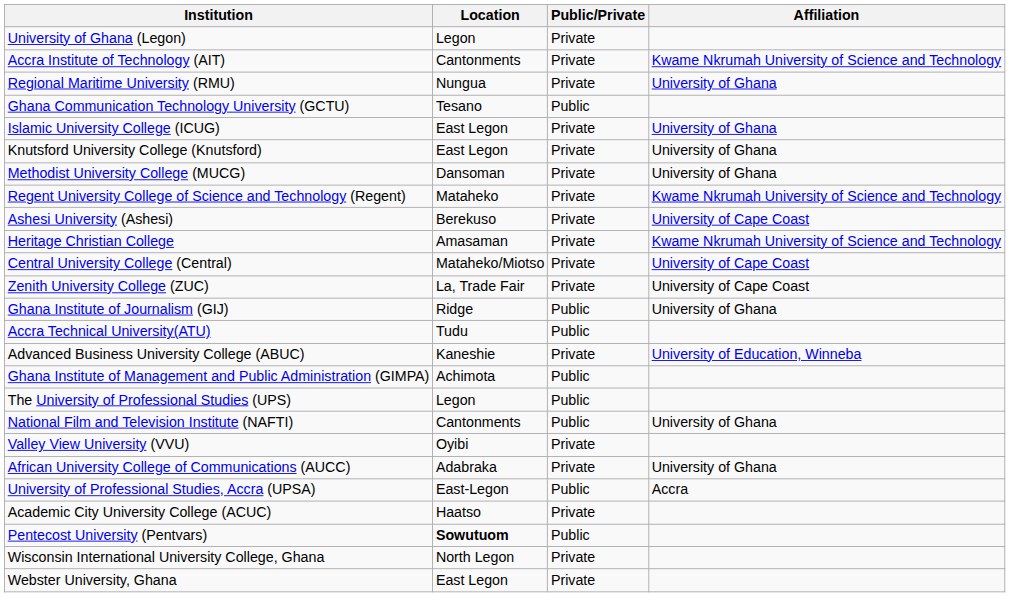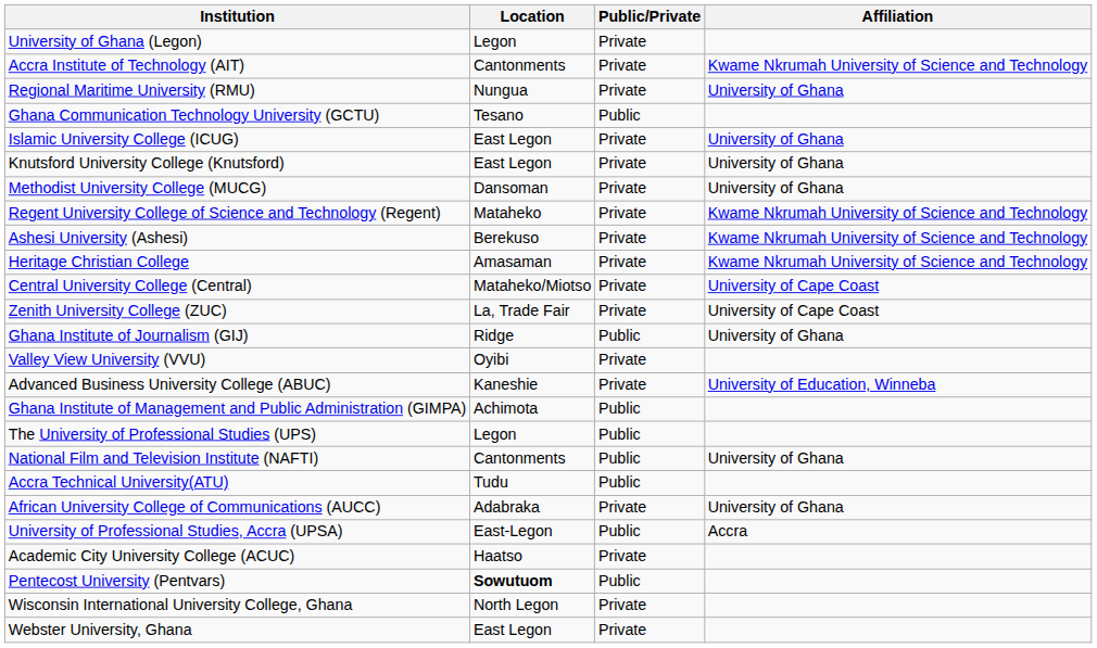Ashesi University (Ashesi) | Affiliation: University of Cape Coast -> Kwame Nkrumah University of Science and Technology
rows swapped: Accra Technical University(ATU) <-> Valley View University (VVU)
